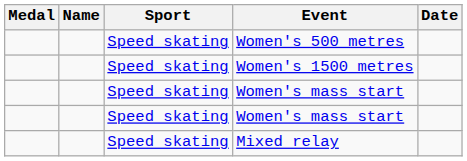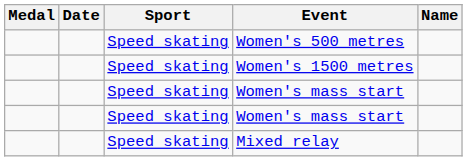columns swapped: Name <-> Date
